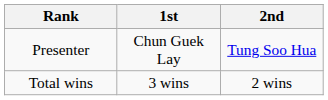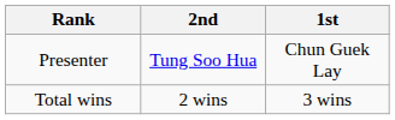columns swapped: 1st <-> 2nd
